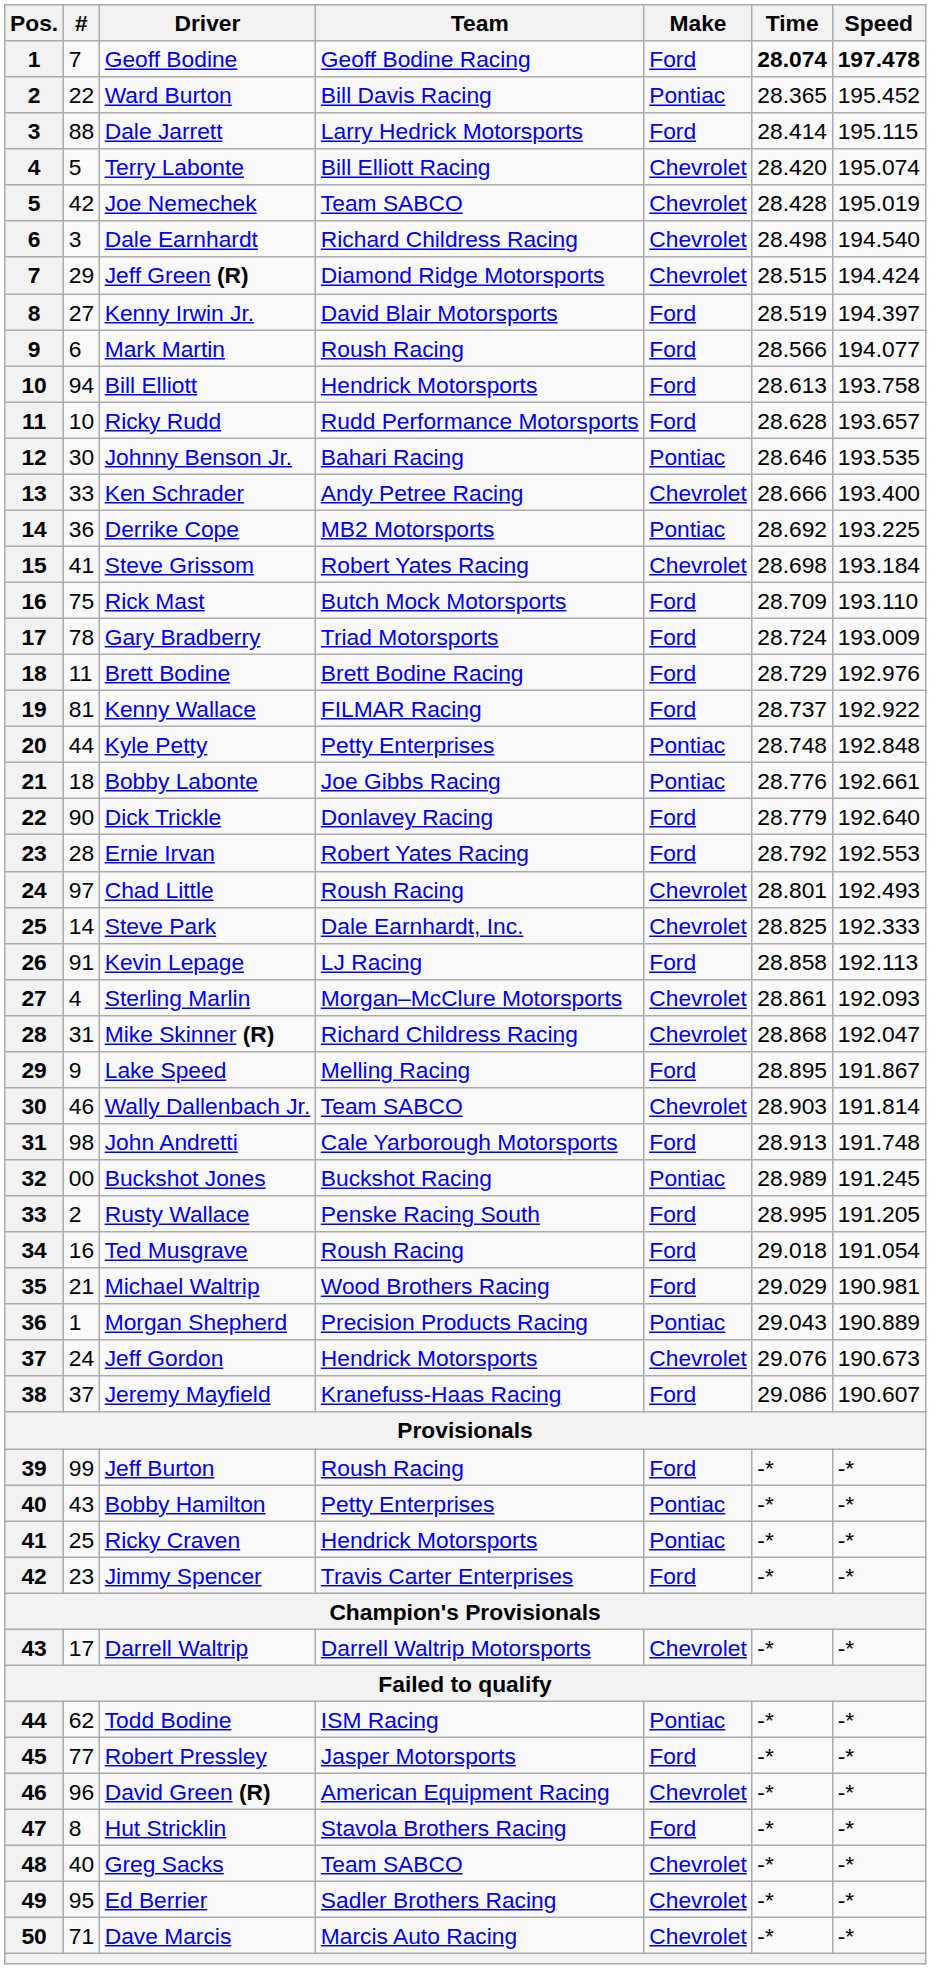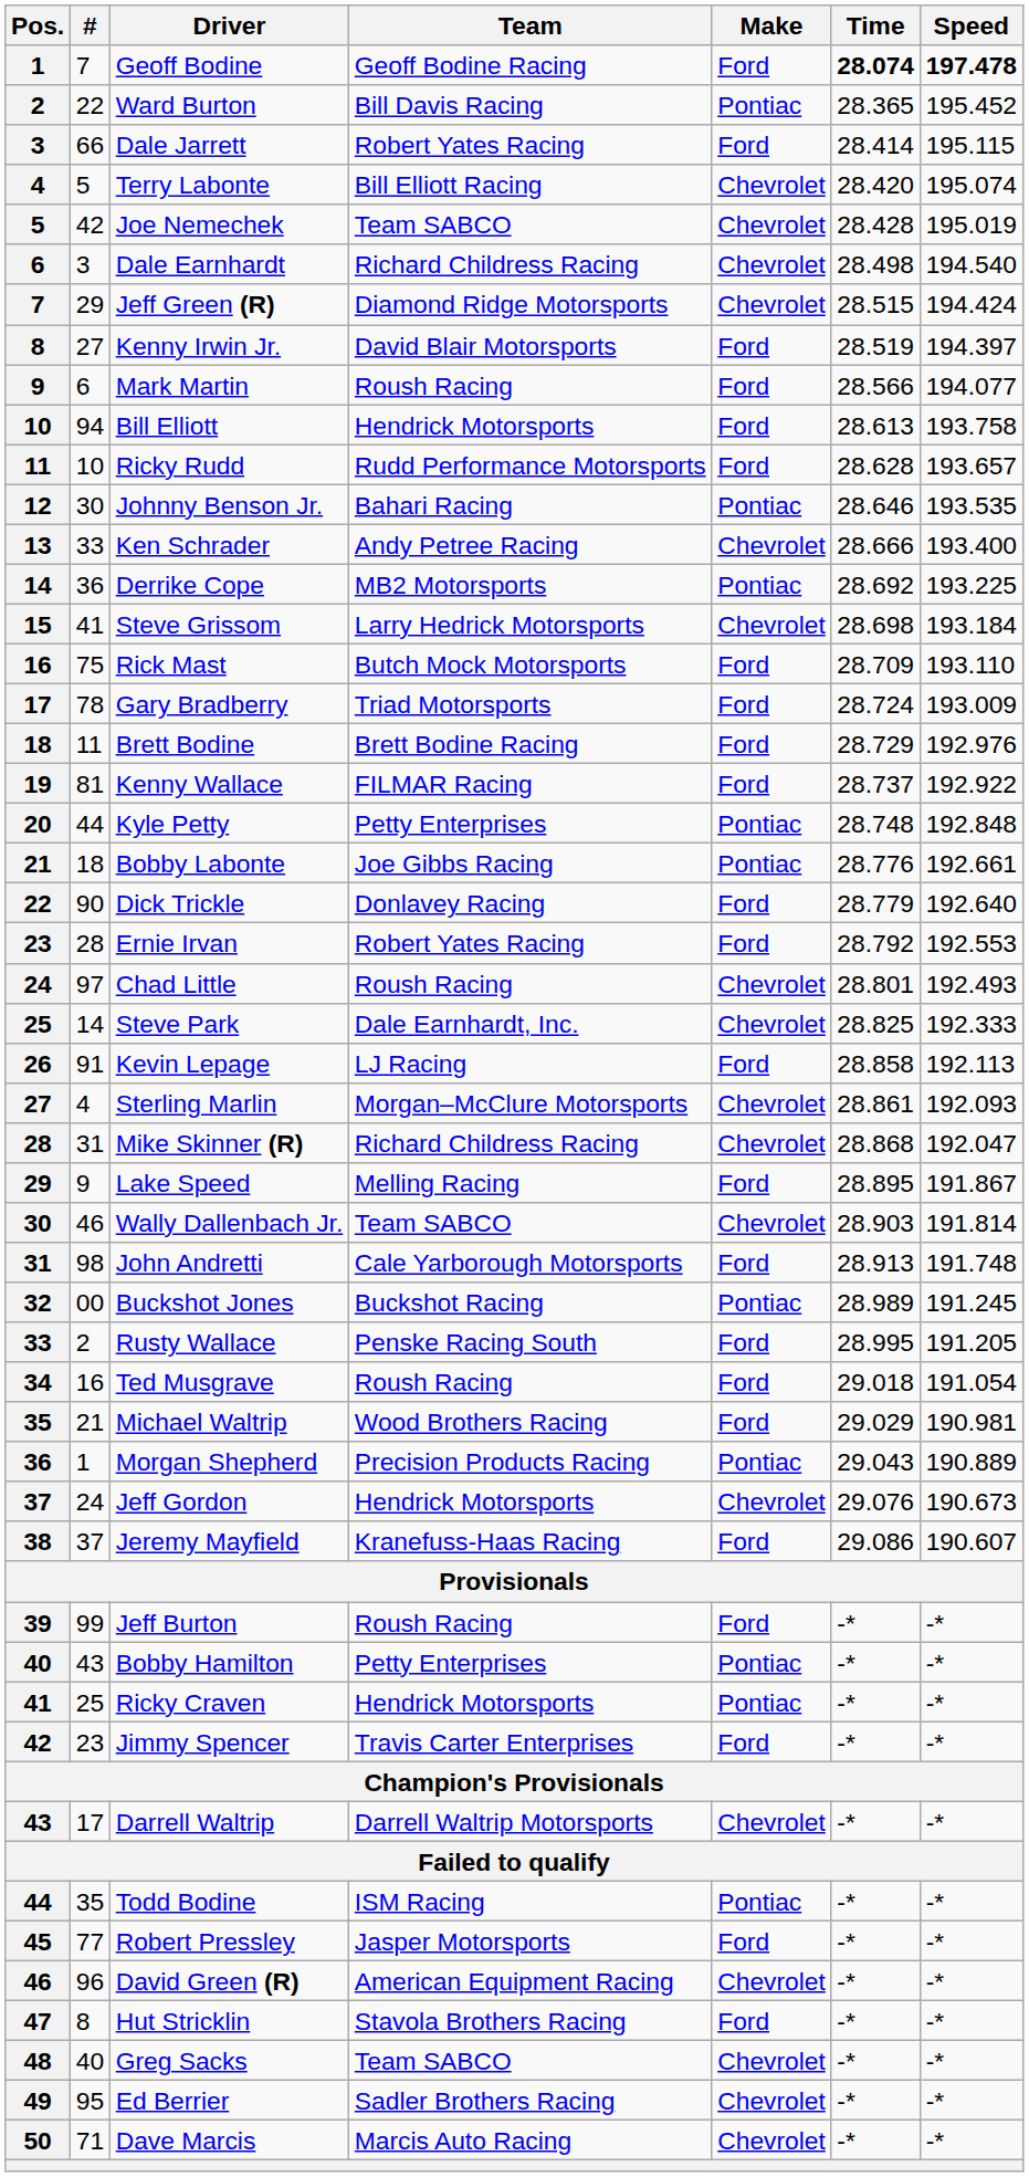Dale Jarrett | #: 88 -> 66
Dale Jarrett | Team: Larry Hedrick Motorsports -> Robert Yates Racing
Steve Grissom | Team: Robert Yates Racing -> Larry Hedrick Motorsports
Todd Bodine | #: 62 -> 35
